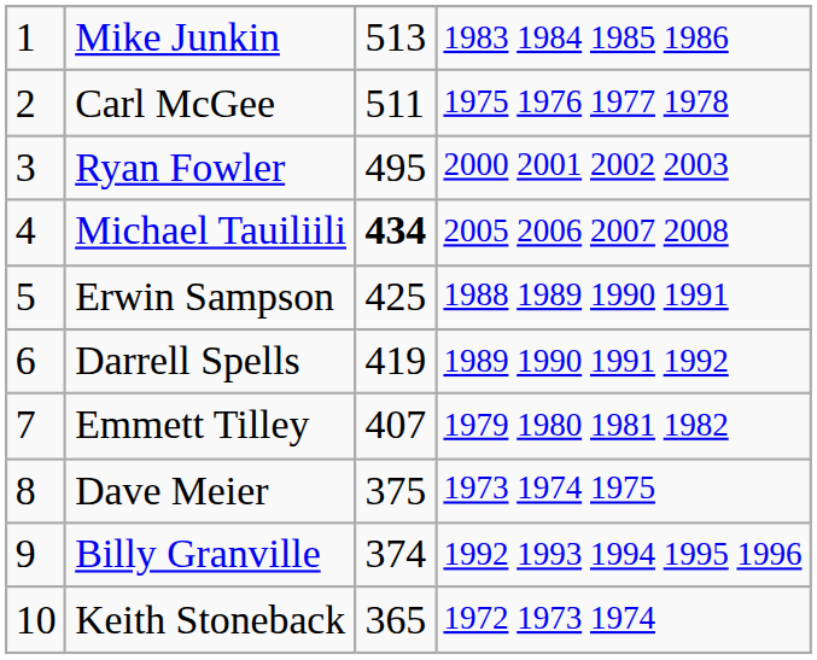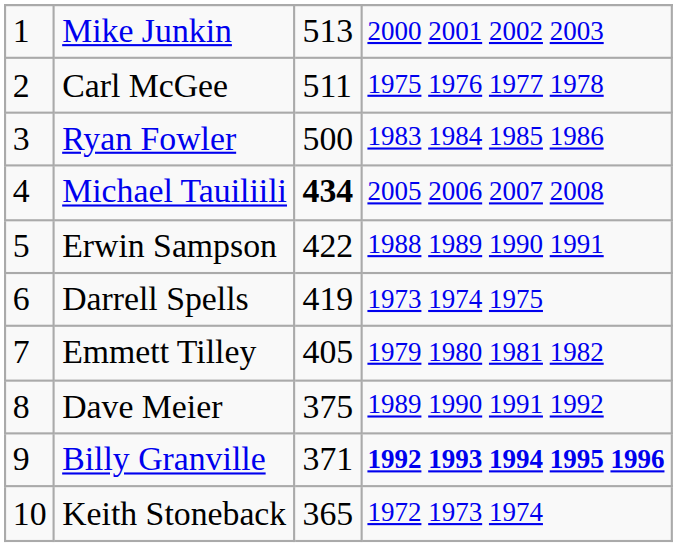Mike Junkin | column 4: 1983 1984 1985 1986 -> 2000 2001 2002 2003
Ryan Fowler | column 3: 495 -> 500
Ryan Fowler | column 4: 2000 2001 2002 2003 -> 1983 1984 1985 1986
Erwin Sampson | column 3: 425 -> 422
Darrell Spells | column 4: 1989 1990 1991 1992 -> 1973 1974 1975
Emmett Tilley | column 3: 407 -> 405
Dave Meier | column 4: 1973 1974 1975 -> 1989 1990 1991 1992
Billy Granville | column 3: 374 -> 371
Billy Granville | column 4: normal -> bold
